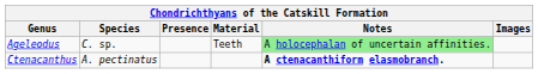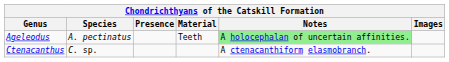Ageleodus | Species: C. sp. -> A. pectinatus
Ctenacanthus | Species: A. pectinatus -> C. sp.
Ctenacanthus | Notes: bold -> normal
